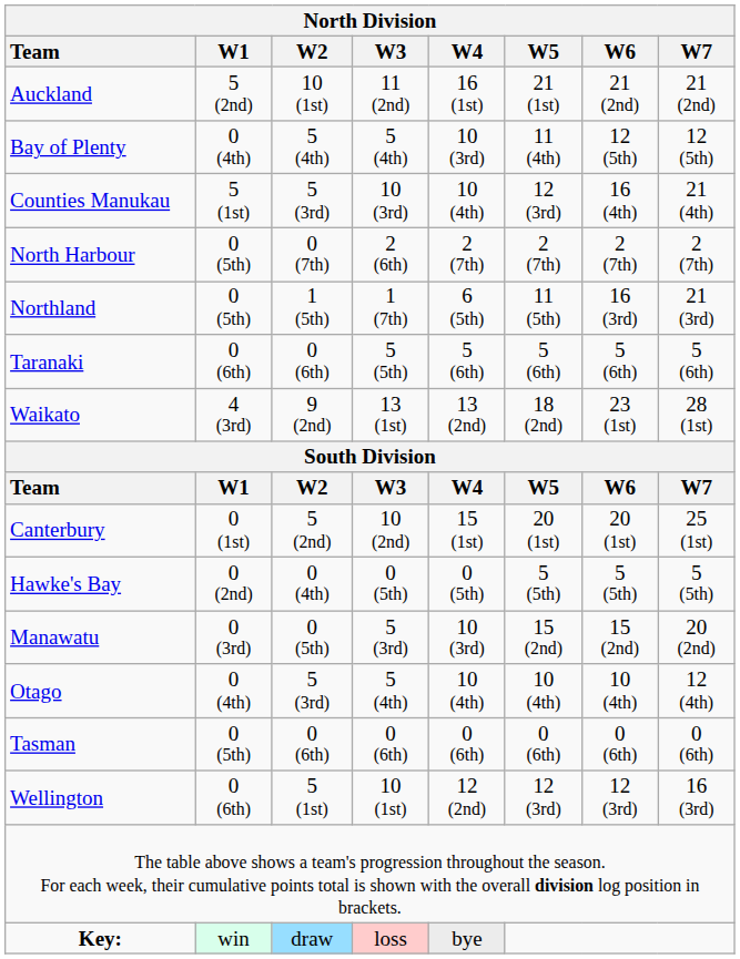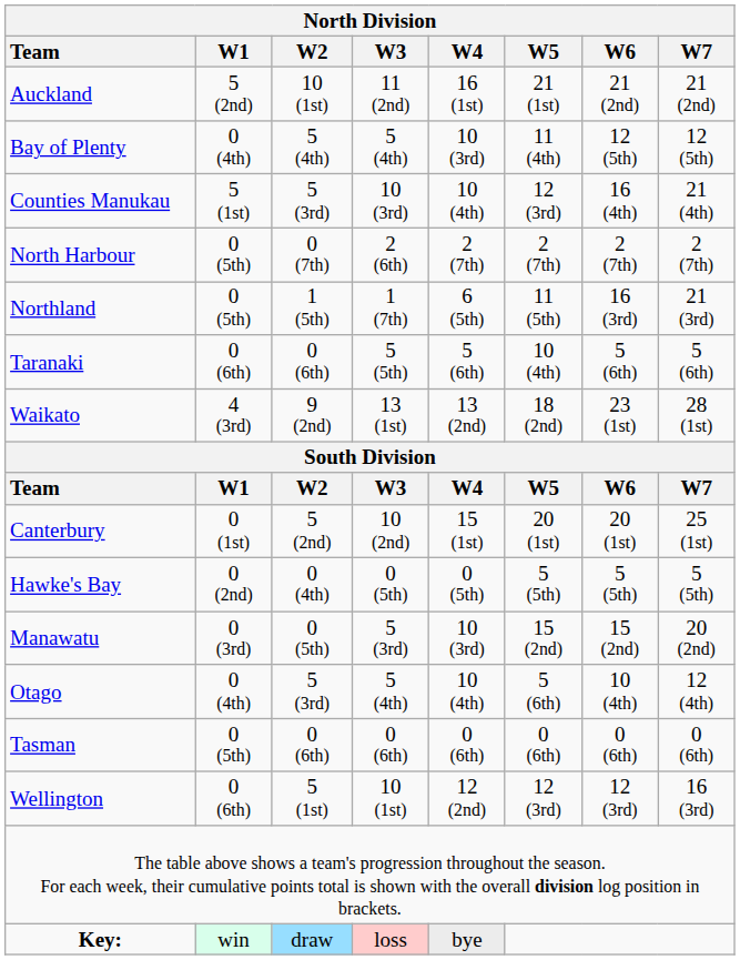Taranaki | W5: 5 (6th) -> 10 (4th)
Otago | W5: 10 (4th) -> 5 (6th)
